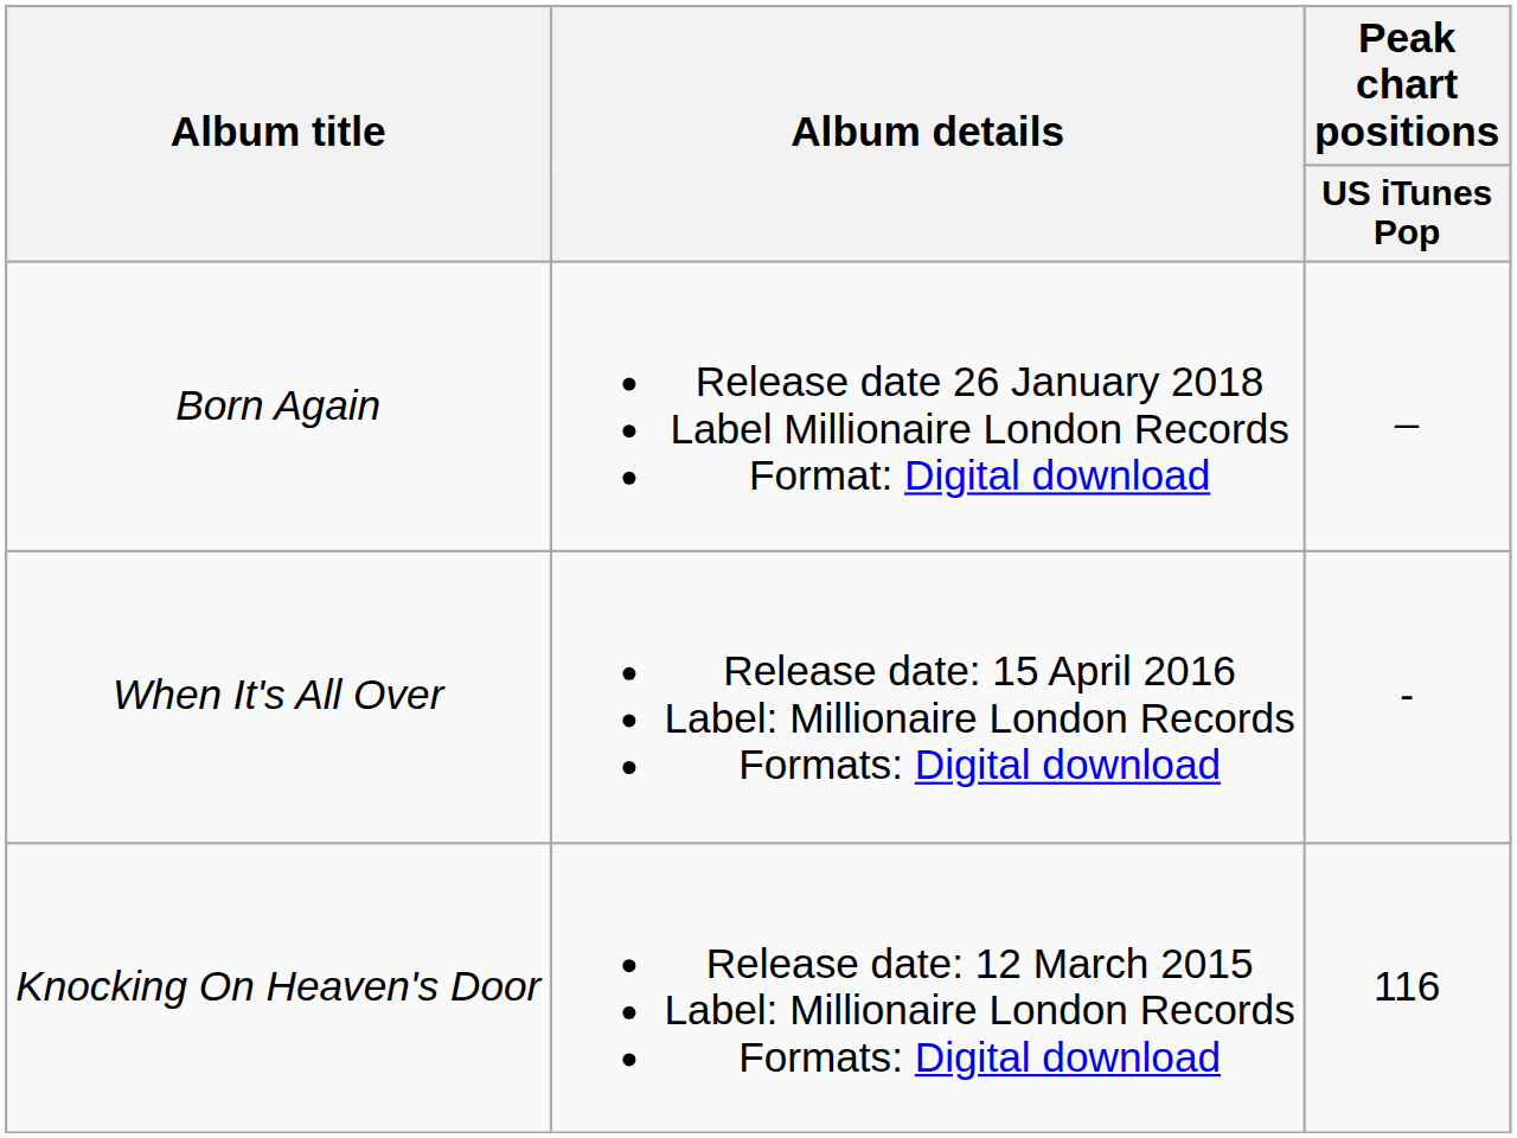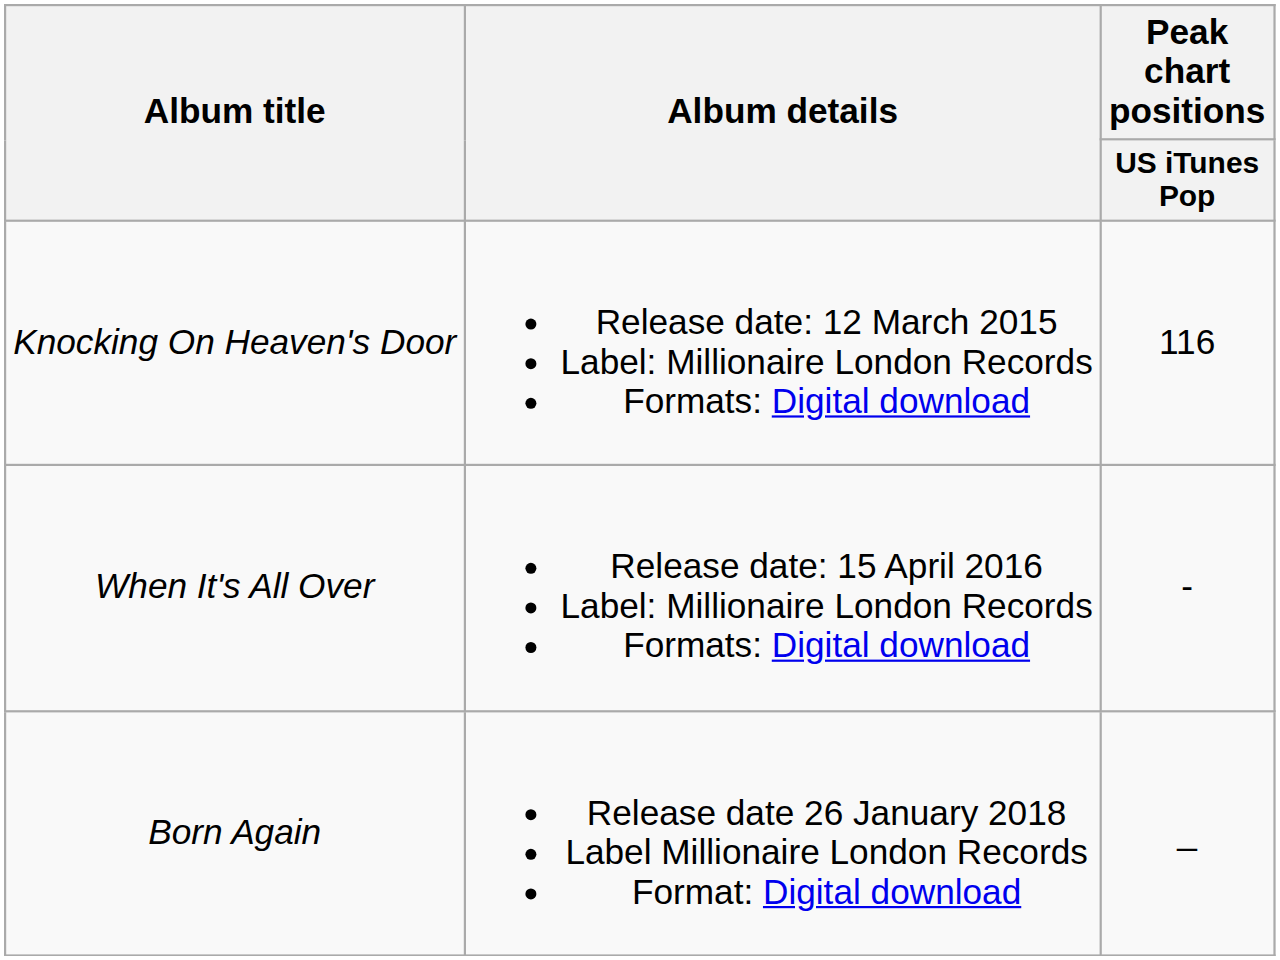rows swapped: Knocking On Heaven's Door <-> Born Again
